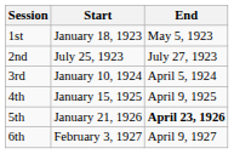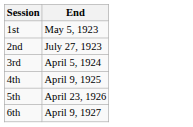- column: Start | January 18, 1923 | July 25, 1923 | January 10, 1924 | January 15, 1925 | January 21, 1926 | February 3, 1927
5th | End: bold -> normal
